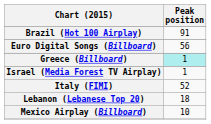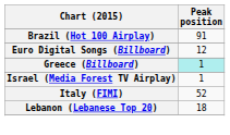Euro Digital Songs (Billboard) | Peak position: 56 -> 12
- row: Mexico Airplay (Billboard) | 10
